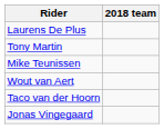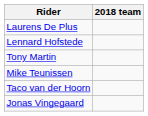+ row: Lennard Hofstede
- row: Wout van Aert
